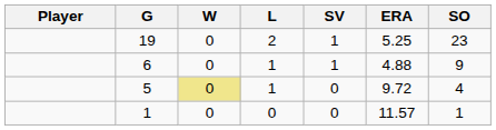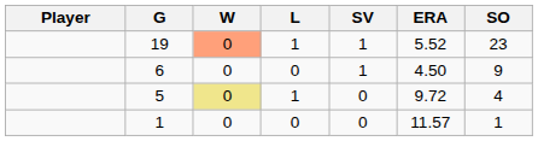19 | W: no background -> lightsalmon background
19 | L: 2 -> 1
19 | ERA: 5.25 -> 5.52
6 | L: 1 -> 0
6 | ERA: 4.88 -> 4.50
